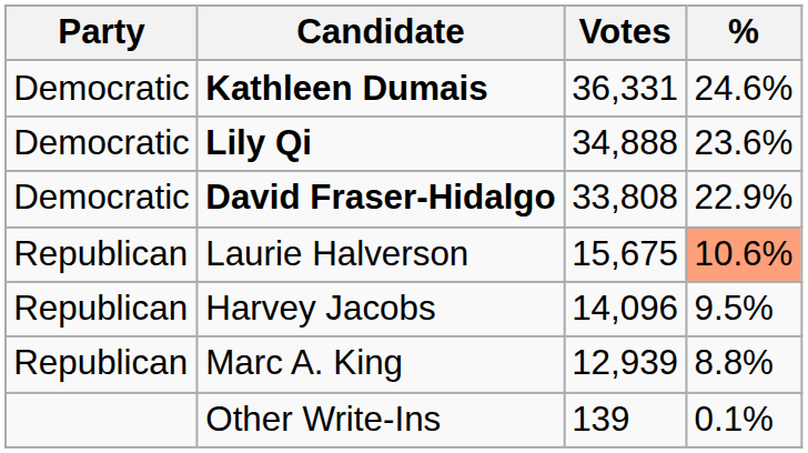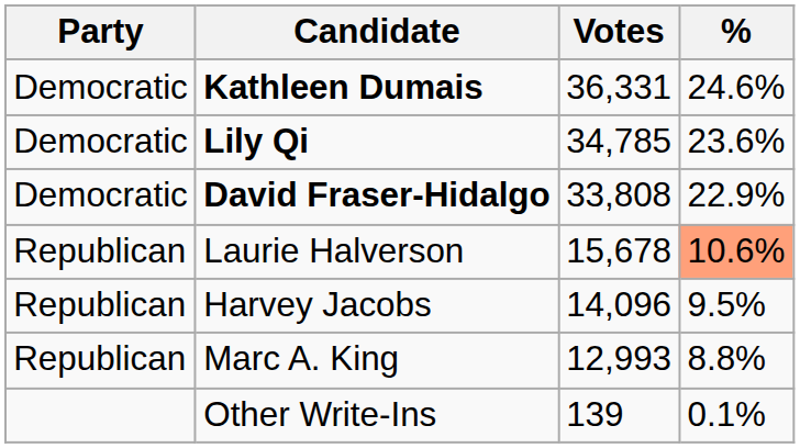Lily Qi | Votes: 34,888 -> 34,785
Laurie Halverson | Votes: 15,675 -> 15,678
Marc A. King | Votes: 12,939 -> 12,993
